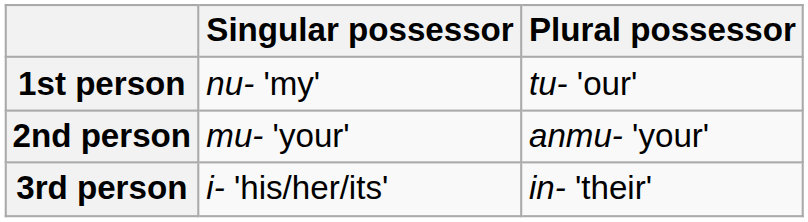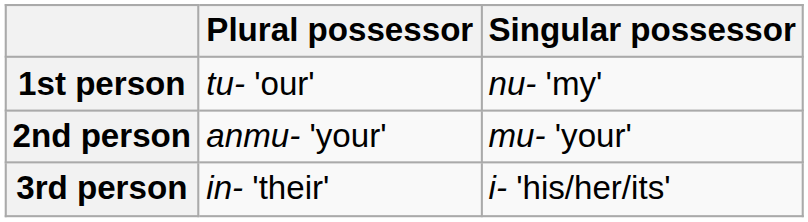columns swapped: Singular possessor <-> Plural possessor
